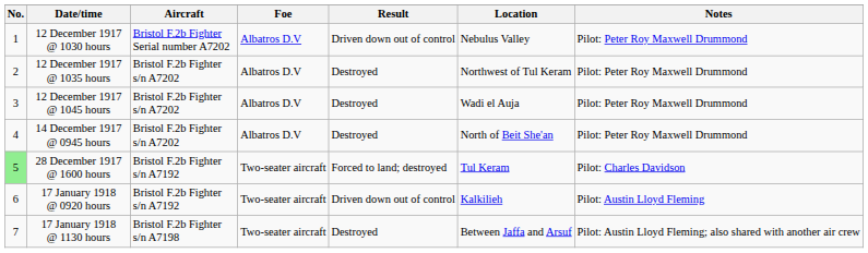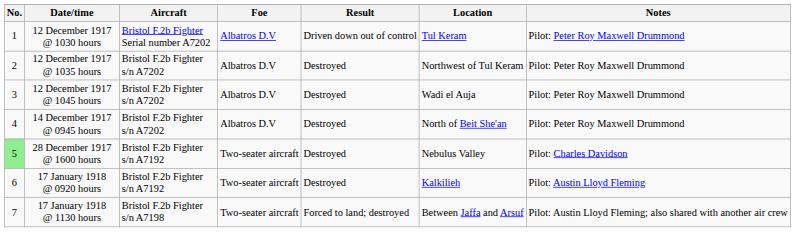12 December 1917 @ 1030 hours | Location: Nebulus Valley -> Tul Keram
28 December 1917 @ 1600 hours | Result: Forced to land; destroyed -> Destroyed
28 December 1917 @ 1600 hours | Location: Tul Keram -> Nebulus Valley
17 January 1918 @ 0920 hours | Result: Driven down out of control -> Destroyed
17 January 1918 @ 1130 hours | Result: Destroyed -> Forced to land; destroyed
